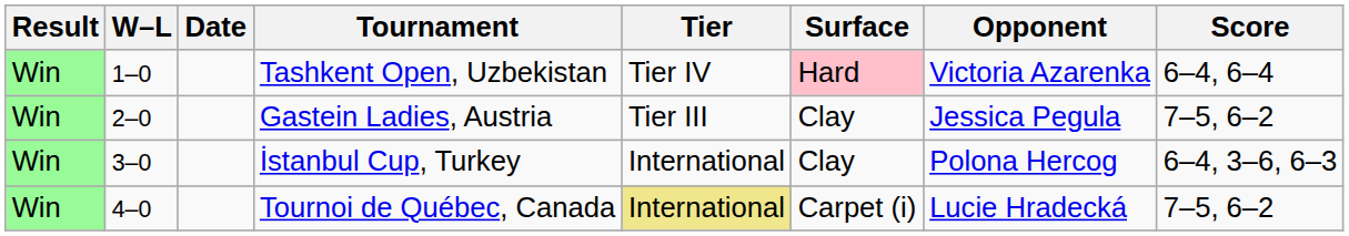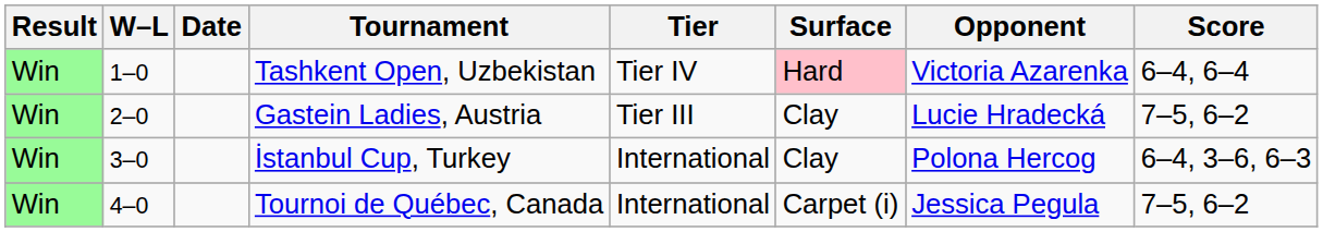Gastein Ladies, Austria | Opponent: Jessica Pegula -> Lucie Hradecká
Tournoi de Québec, Canada | Tier: khaki background -> no background
Tournoi de Québec, Canada | Opponent: Lucie Hradecká -> Jessica Pegula
